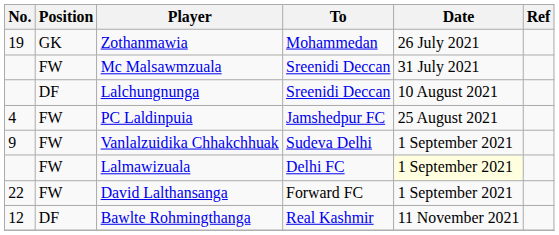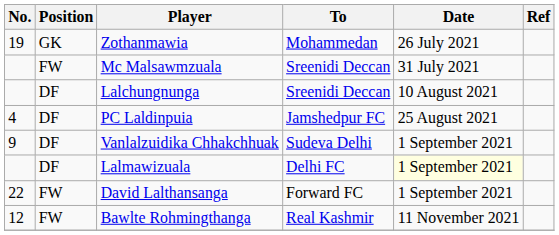PC Laldinpuia | Position: FW -> DF
Vanlalzuidika Chhakchhuak | Position: FW -> DF
Lalmawizuala | Position: FW -> DF
Bawlte Rohmingthanga | Position: DF -> FW
